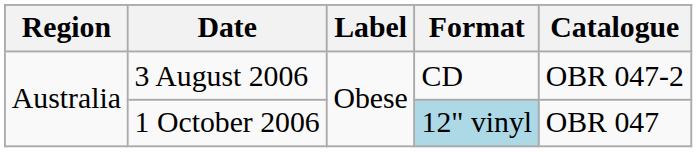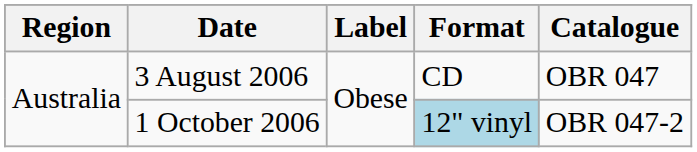3 August 2006 | Catalogue: OBR 047-2 -> OBR 047
1 October 2006 | Catalogue: OBR 047 -> OBR 047-2
